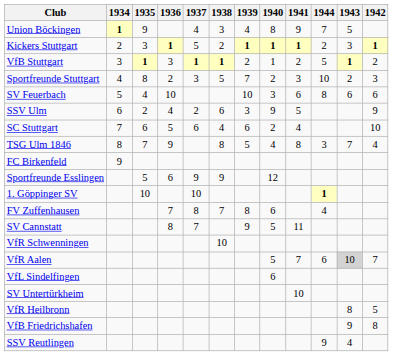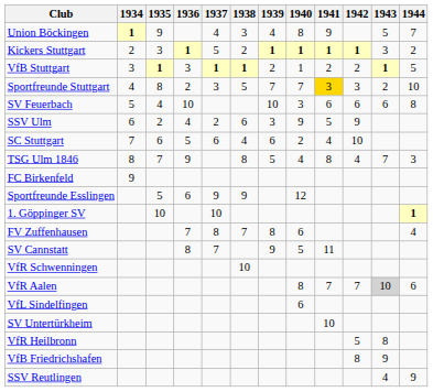columns swapped: 1942 <-> 1944
Sportfreunde Stuttgart | 1940: 2 -> 7
Sportfreunde Stuttgart | 1941: no background -> gold background
VfR Aalen | 1940: 5 -> 8
